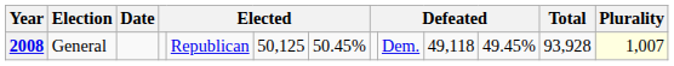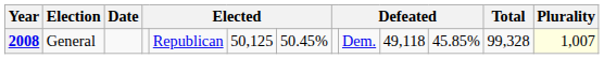2008 | column 11: 49.45% -> 45.85%
2008 | Total: 93,928 -> 99,328
